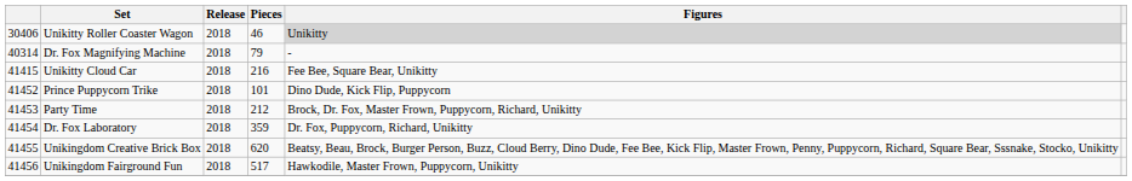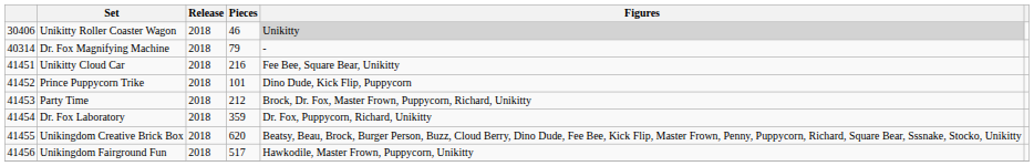Unikitty Cloud Car | column 1: 41415 -> 41451
